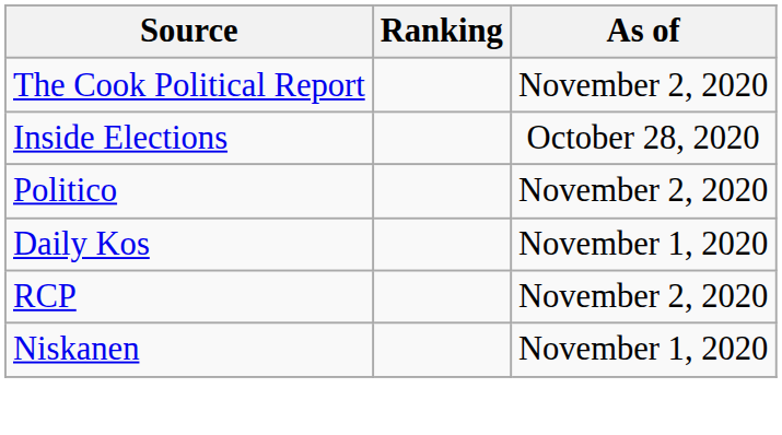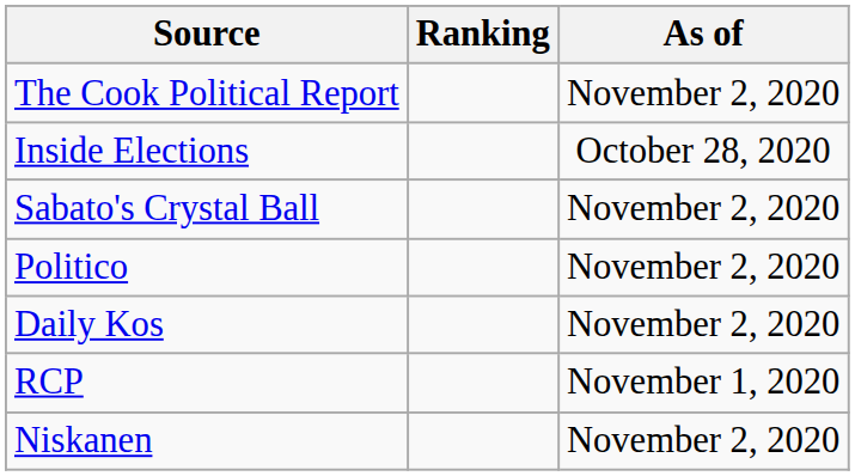+ row: Sabato's Crystal Ball | November 2, 2020
Daily Kos | As of: November 1, 2020 -> November 2, 2020
RCP | As of: November 2, 2020 -> November 1, 2020
Niskanen | As of: November 1, 2020 -> November 2, 2020
